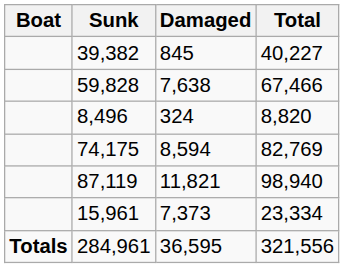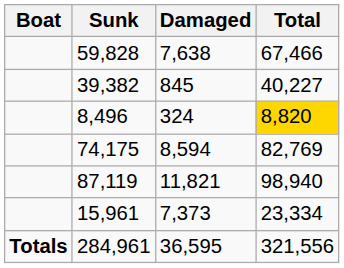rows swapped: 59,828 <-> 39,382
8,496 | Total: no background -> gold background
